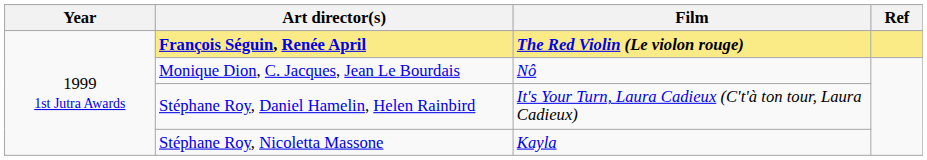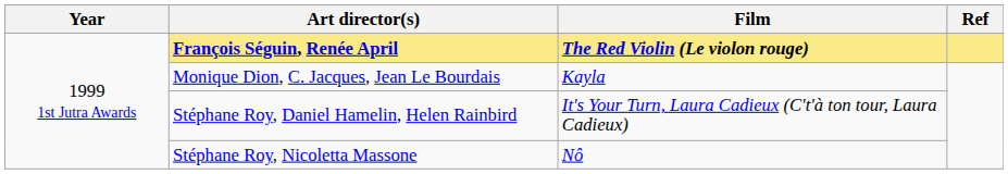Monique Dion, C. Jacques, Jean Le Bourdais | Film: Nô -> Kayla
Stéphane Roy, Nicoletta Massone | Film: Kayla -> Nô
